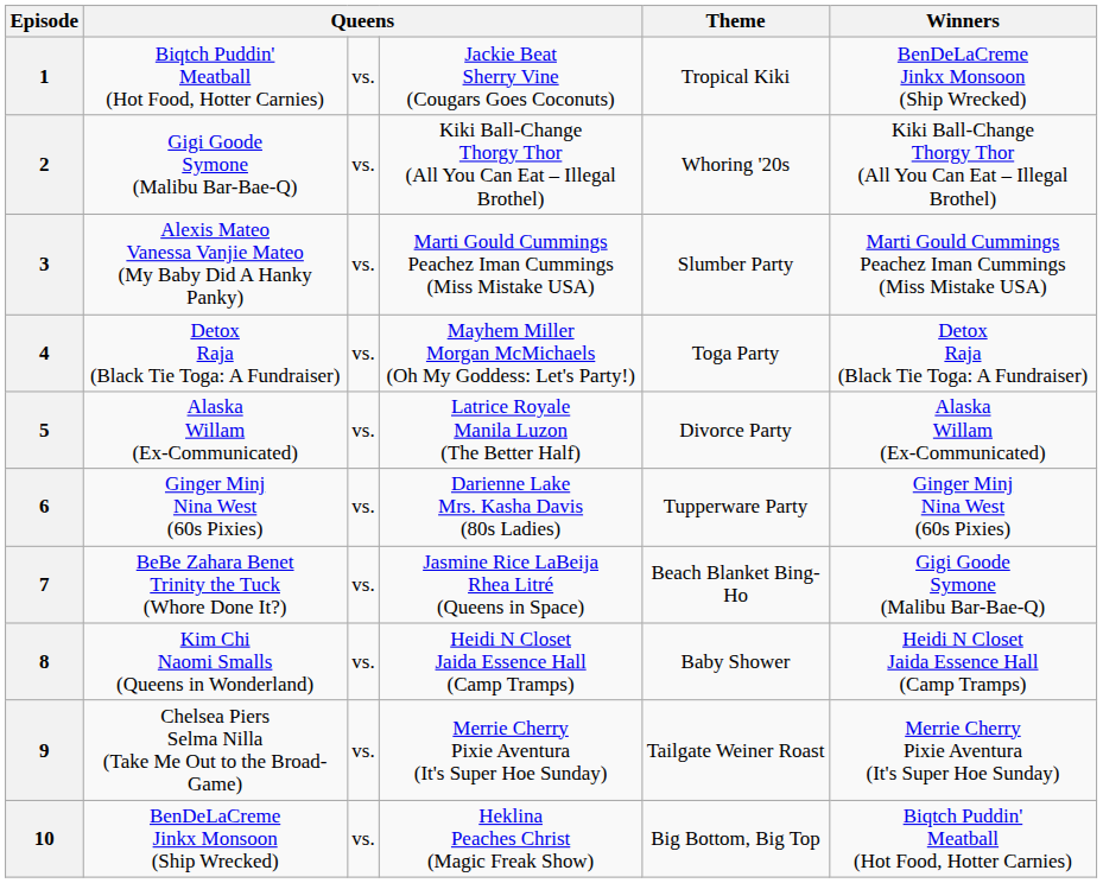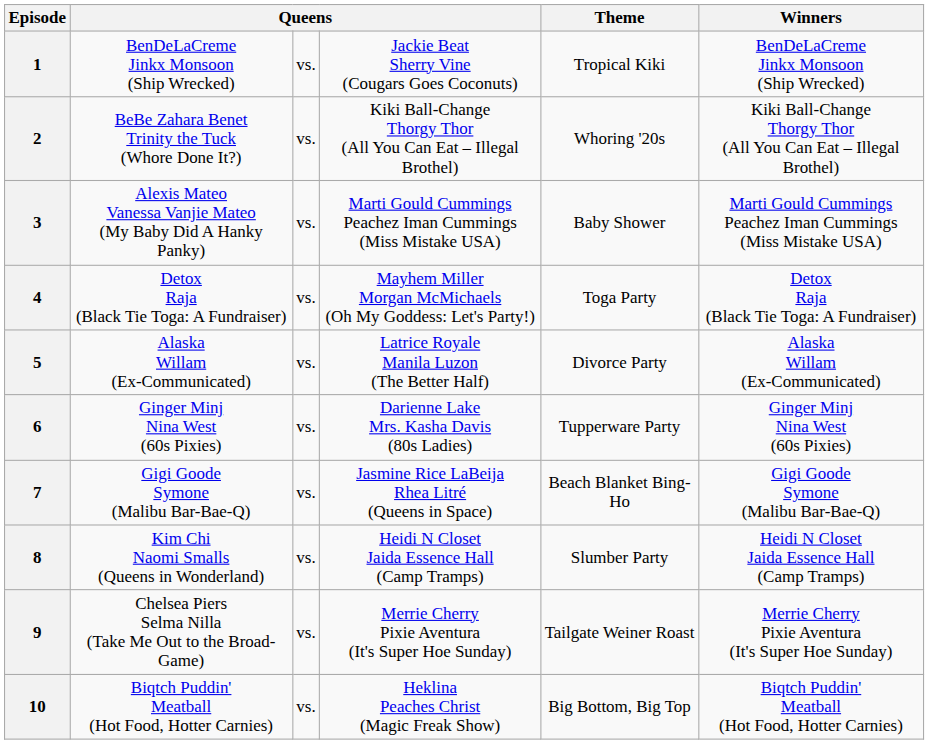1 | column 2: Biqtch Puddin' Meatball (Hot Food, Hotter Carnies) -> BenDeLaCreme Jinkx Monsoon (Ship Wrecked)
2 | column 2: Gigi Goode Symone (Malibu Bar-Bae-Q) -> BeBe Zahara Benet Trinity the Tuck (Whore Done It?)
3 | Theme: Slumber Party -> Baby Shower
7 | column 2: BeBe Zahara Benet Trinity the Tuck (Whore Done It?) -> Gigi Goode Symone (Malibu Bar-Bae-Q)
8 | Theme: Baby Shower -> Slumber Party
10 | column 2: BenDeLaCreme Jinkx Monsoon (Ship Wrecked) -> Biqtch Puddin' Meatball (Hot Food, Hotter Carnies)
